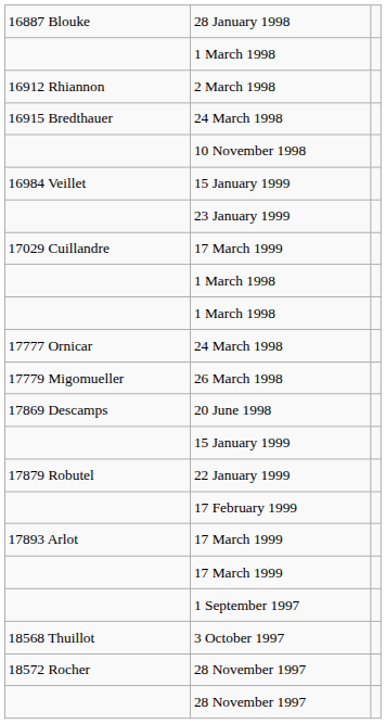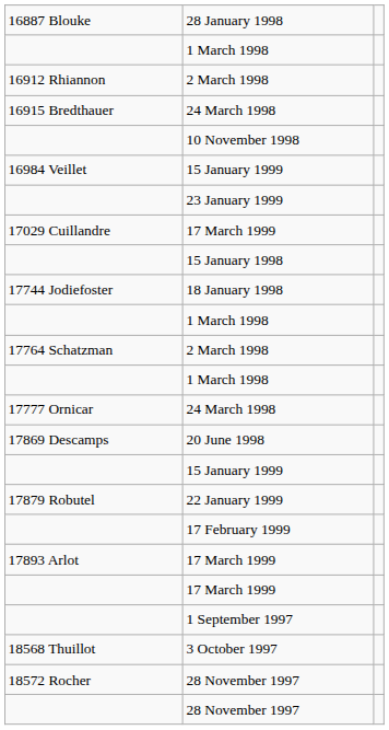+ row: 15 January 1998
+ row: 17744 Jodiefoster | 18 January 1998
+ row: 17764 Schatzman | 2 March 1998
- row: 17779 Migomueller | 26 March 1998
